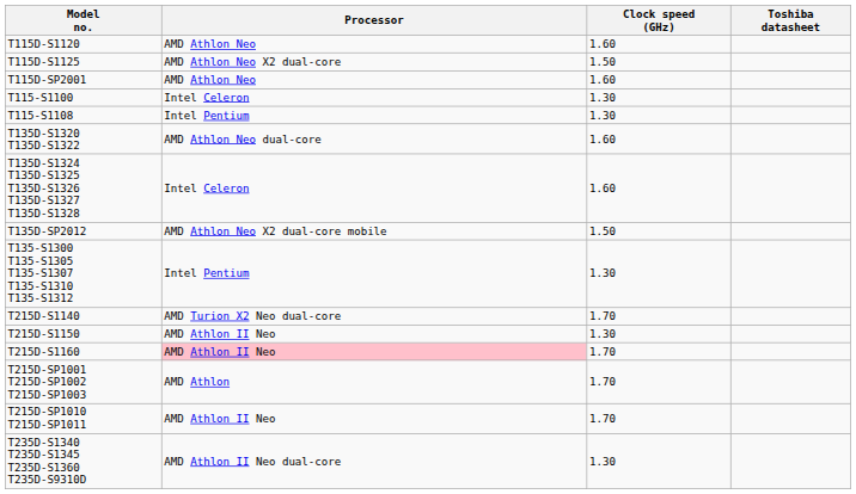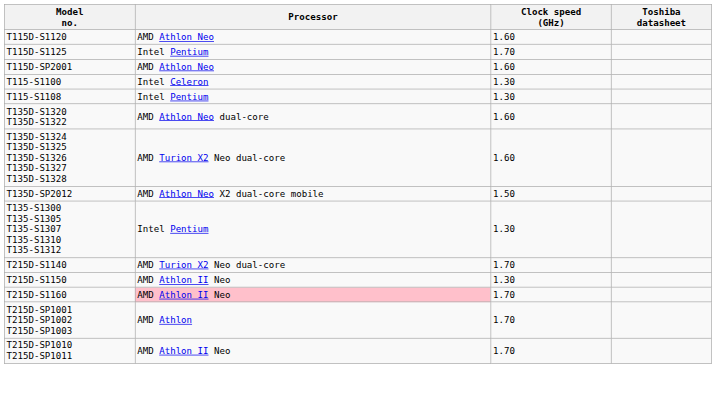T115D-S1125 | Processor: AMD Athlon Neo X2 dual-core -> Intel Pentium
T115D-S1125 | Clock speed (GHz): 1.50 -> 1.70
T135D-S1324 T135D-S1325 T135D-S1326 T135D-S1327 T135D-S1328 | Processor: Intel Celeron -> AMD Turion X2 Neo dual-core
- row: T235D-S1340 T235D-S1345 T235D-S1360 T235D-S9310D | AMD Athlon II Neo dual-core | 1.30
